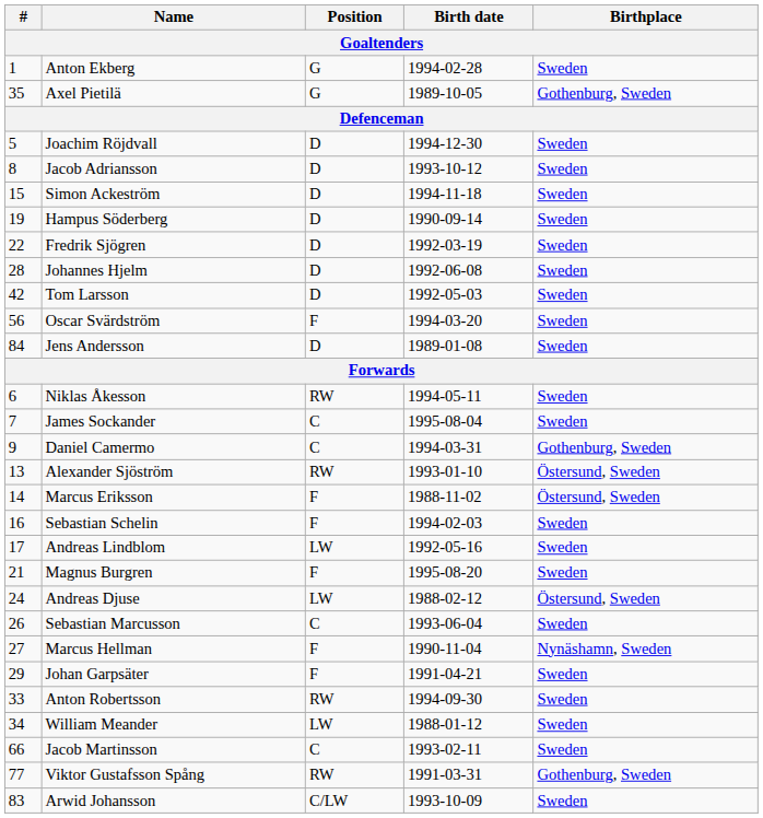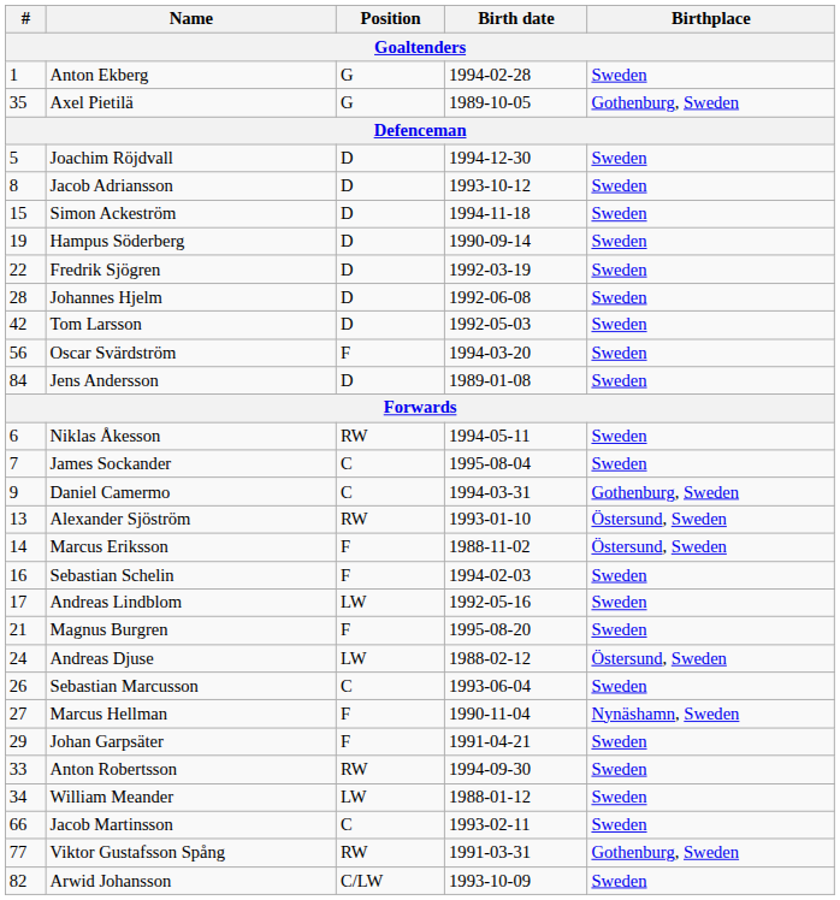Arwid Johansson | #: 83 -> 82
